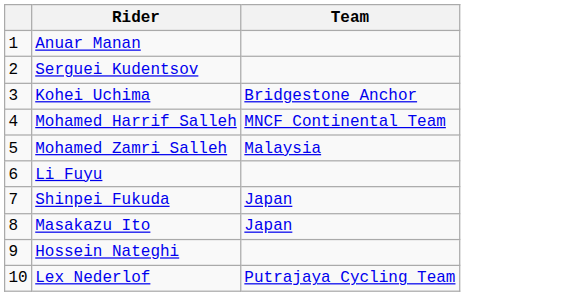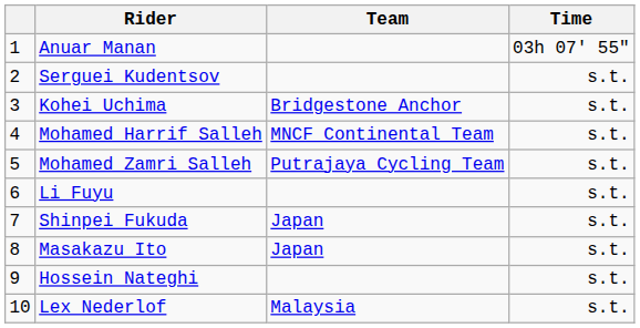+ column: Time | 03h 07' 55" | s.t. | s.t. | s.t. | s.t. | s.t. | s.t. | s.t. | s.t. | s.t.
Mohamed Zamri Salleh | Team: Malaysia -> Putrajaya Cycling Team
Lex Nederlof | Team: Putrajaya Cycling Team -> Malaysia
